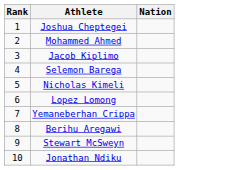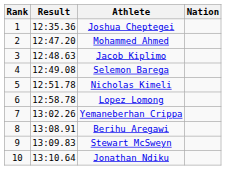+ column: Result | 12:35.36 | 12:47.20 | 12:48.63 | 12:49.08 | 12:51.78 | 12:58.78 | 13:02.26 | 13:08.91 | 13:09.83 | 13:10.64
